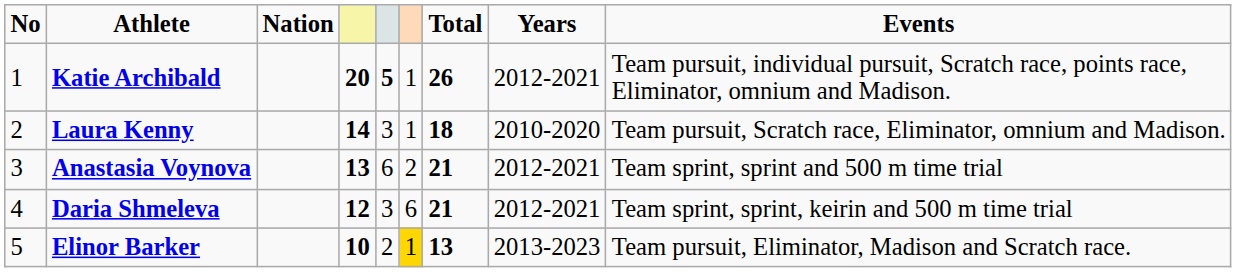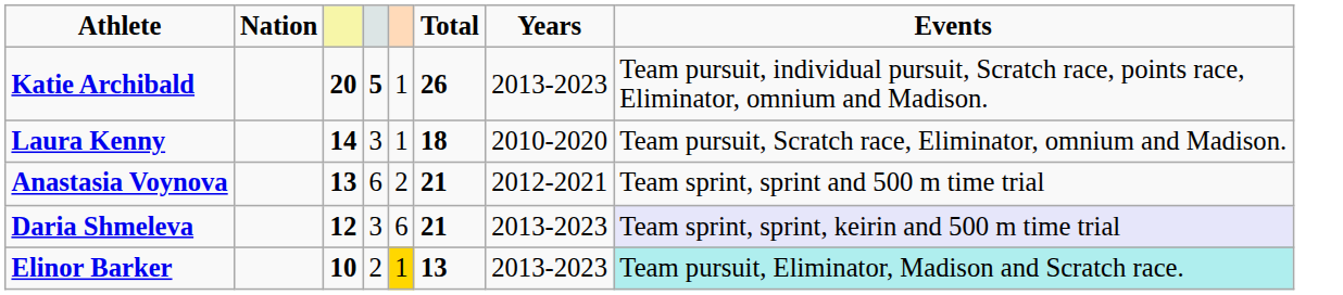- column: No | 1 | 2 | 3 | 4 | 5
Katie Archibald | Years: 2012-2021 -> 2013-2023
Daria Shmeleva | Years: 2012-2021 -> 2013-2023
Daria Shmeleva | Events: no background -> lavender background
Elinor Barker | Events: no background -> paleturquoise background
